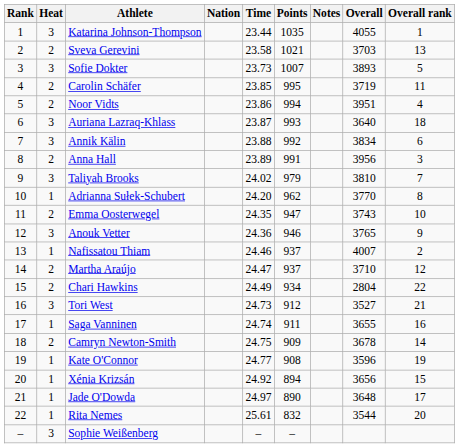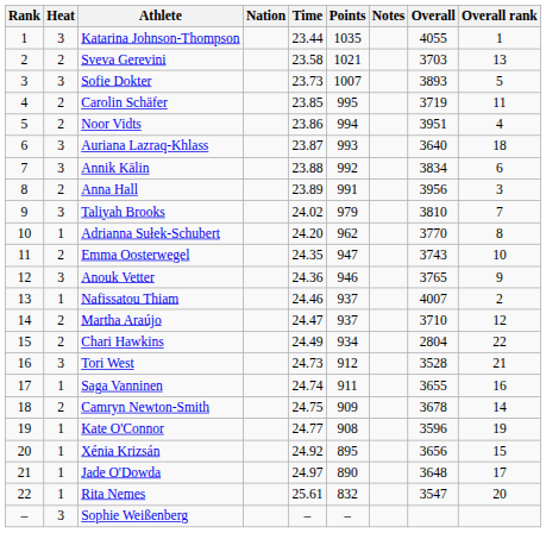Tori West | Overall: 3527 -> 3528
Xénia Krizsán | Points: 894 -> 895
Rita Nemes | Overall: 3544 -> 3547
